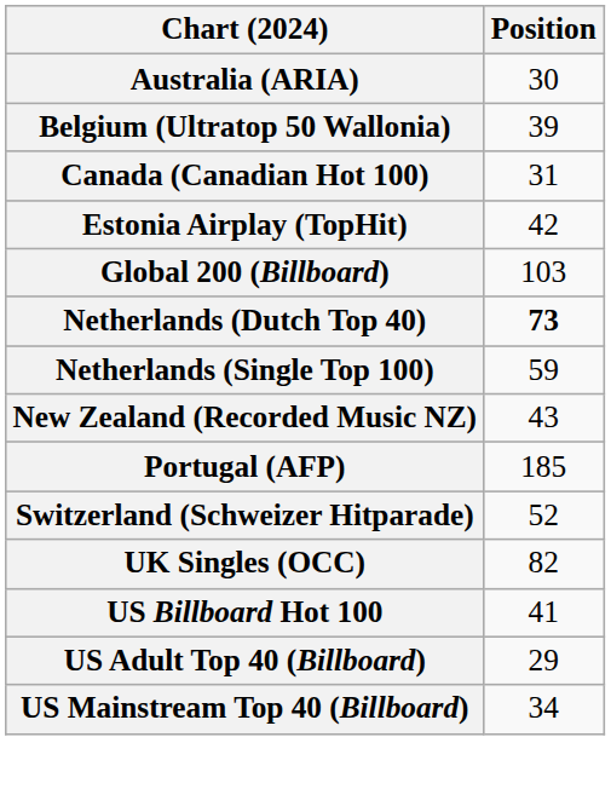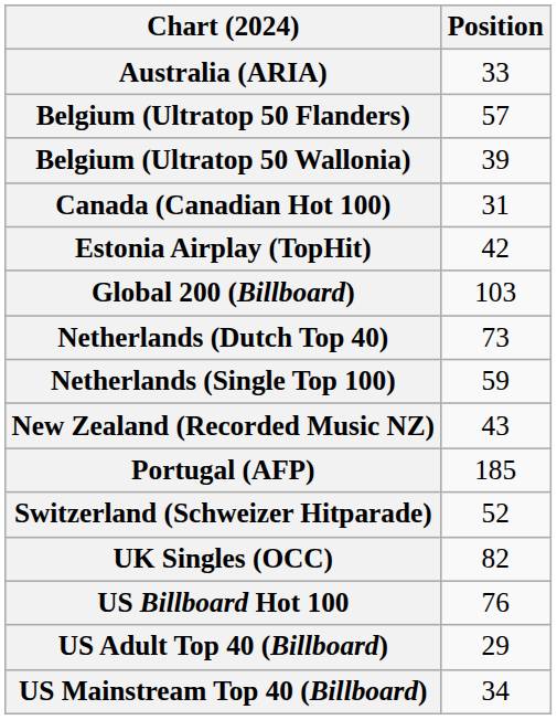Australia (ARIA) | Position: 30 -> 33
+ row: Belgium (Ultratop 50 Flanders) | 57
Netherlands (Dutch Top 40) | Position: bold -> normal
US Billboard Hot 100 | Position: 41 -> 76
